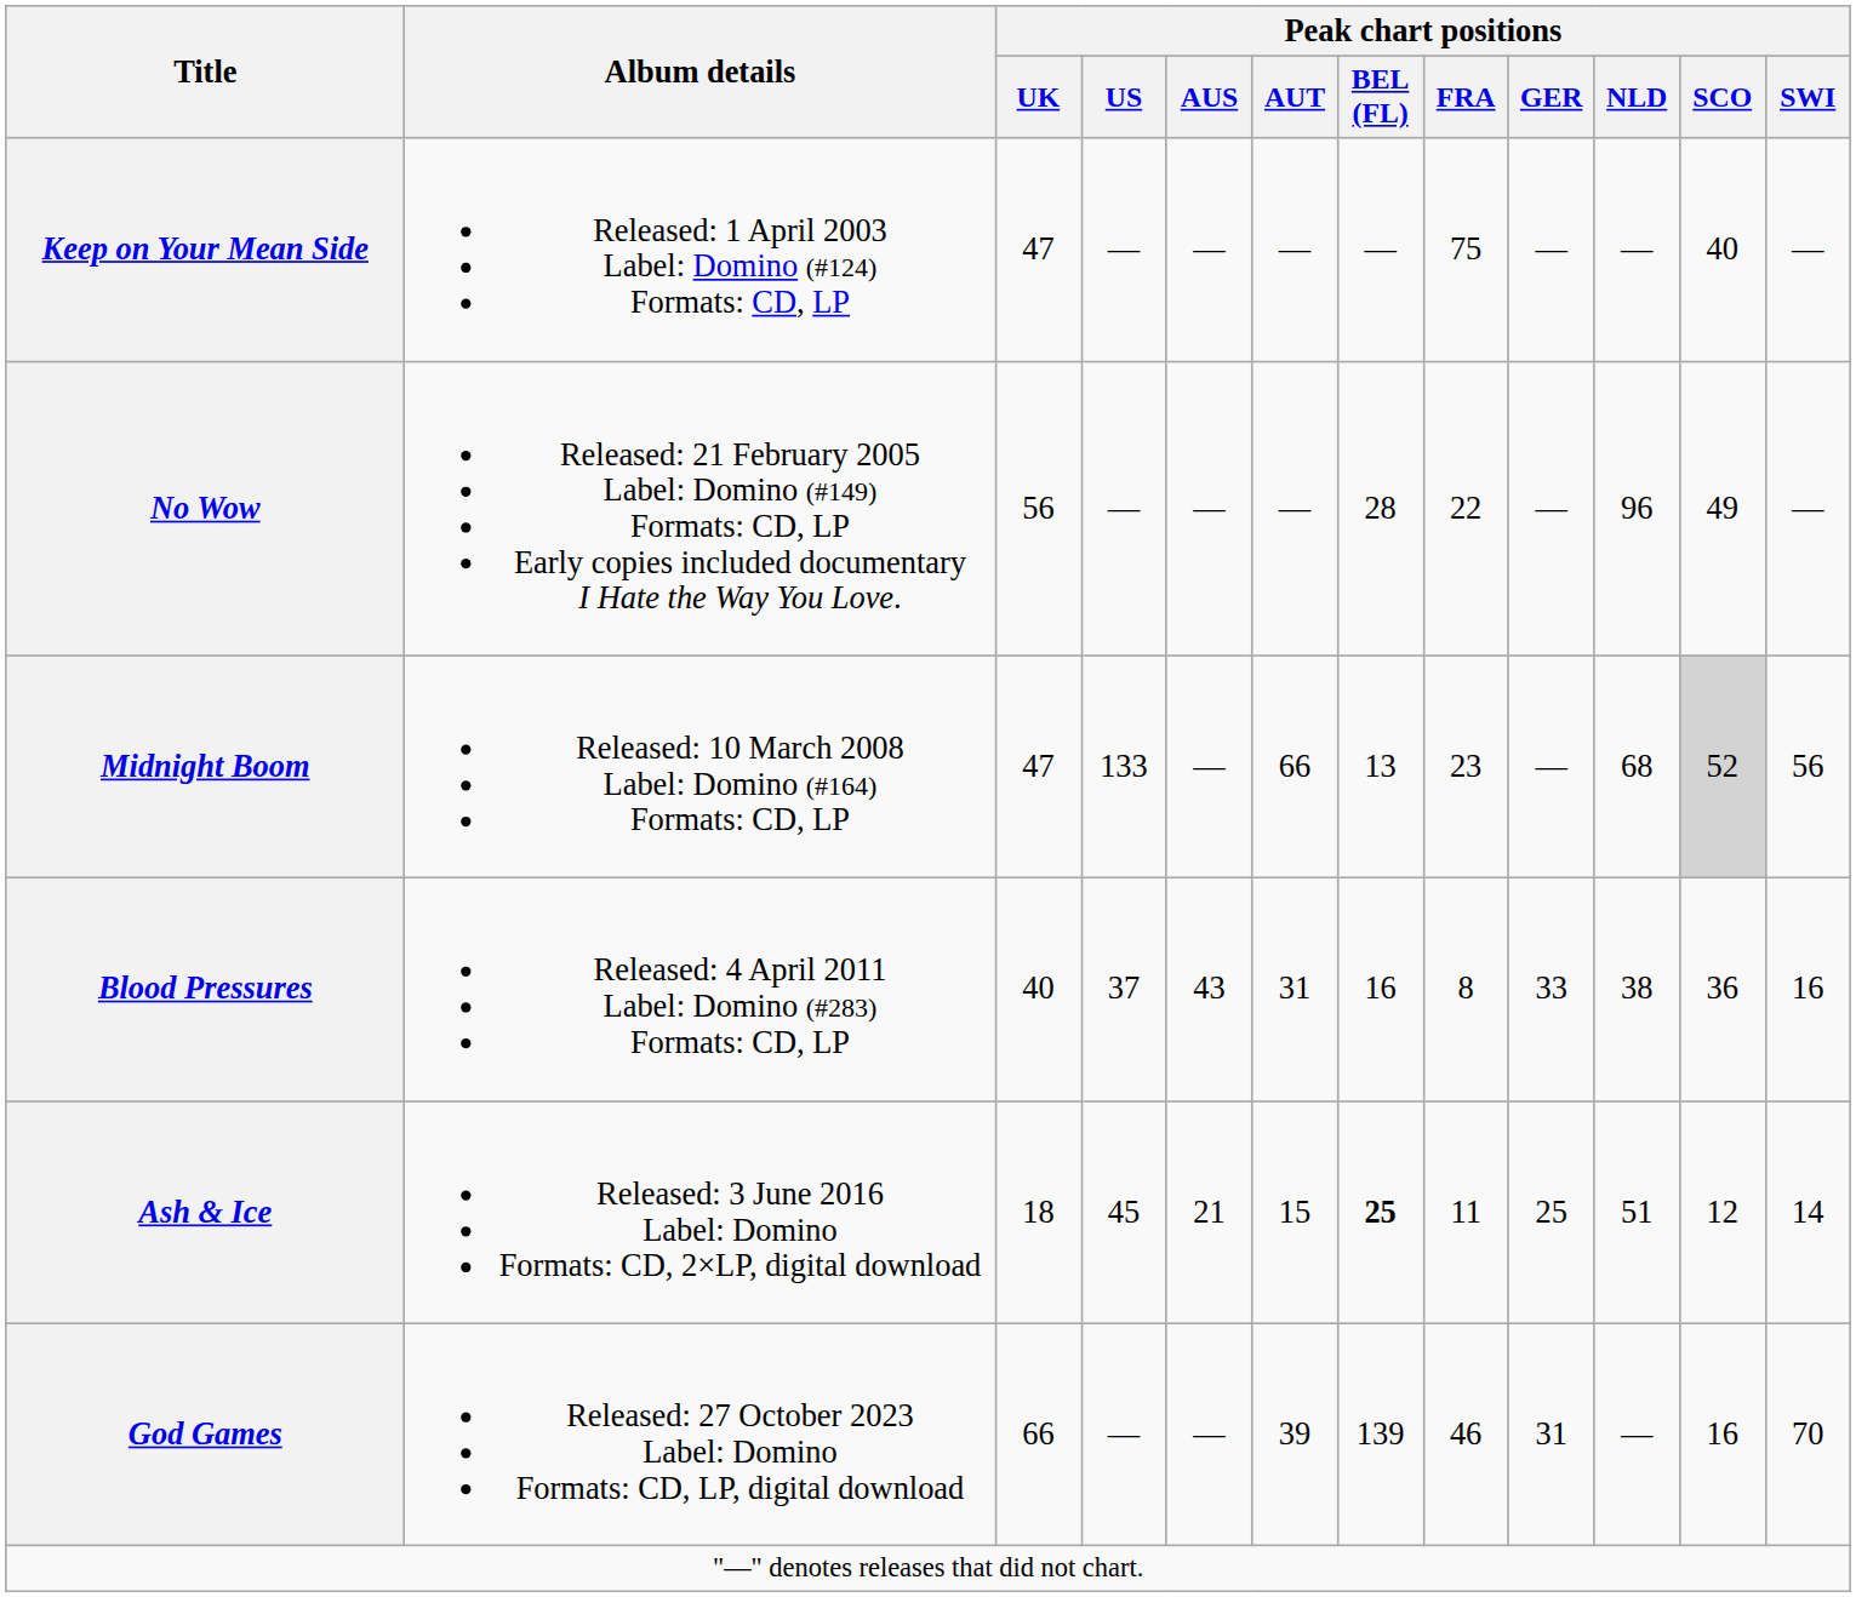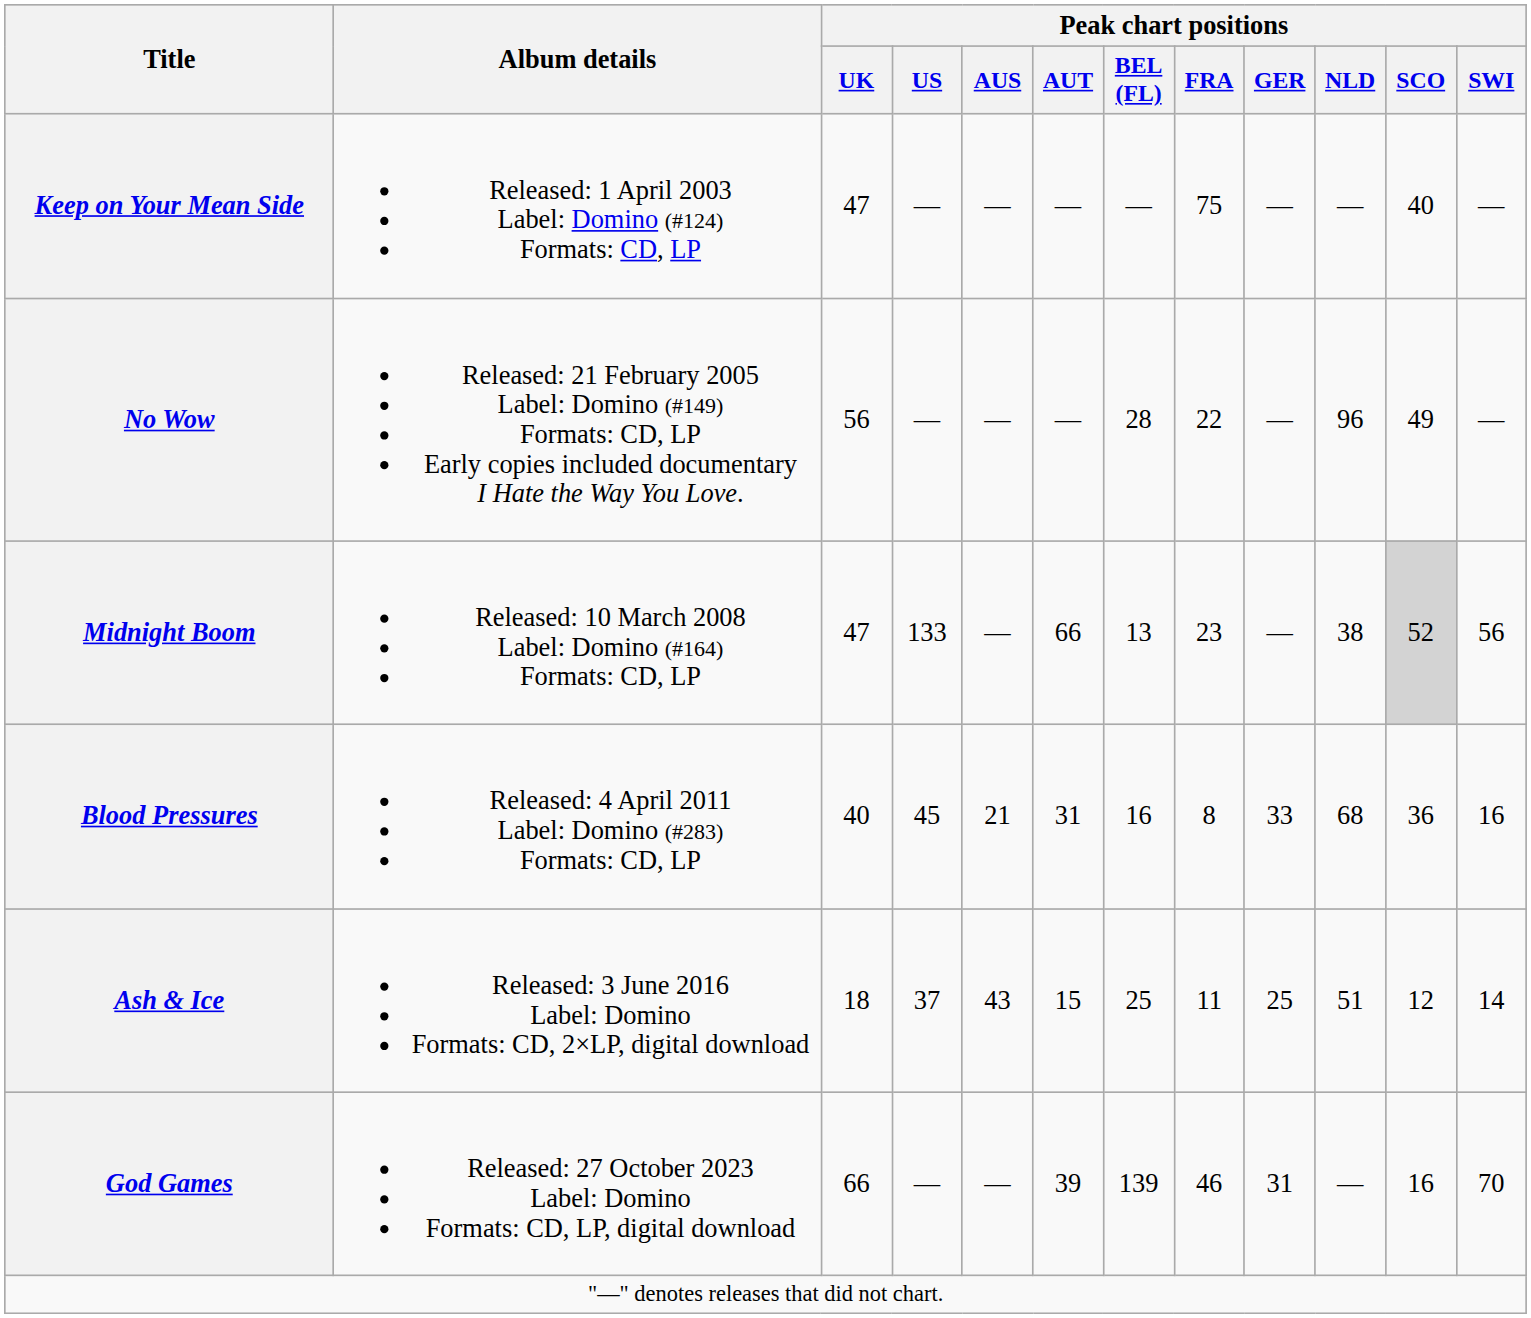Midnight Boom | Peak chart positions / NLD: 68 -> 38
Blood Pressures | Peak chart positions / US: 37 -> 45
Blood Pressures | Peak chart positions / AUS: 43 -> 21
Blood Pressures | Peak chart positions / NLD: 38 -> 68
Ash & Ice | Peak chart positions / US: 45 -> 37
Ash & Ice | Peak chart positions / AUS: 21 -> 43
Ash & Ice | Peak chart positions / BEL (FL): bold -> normal
